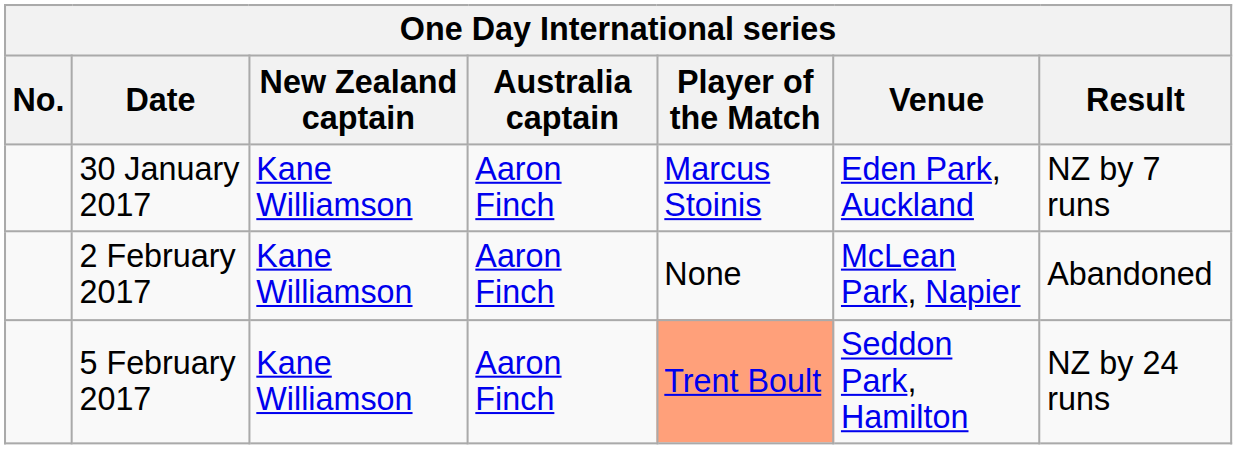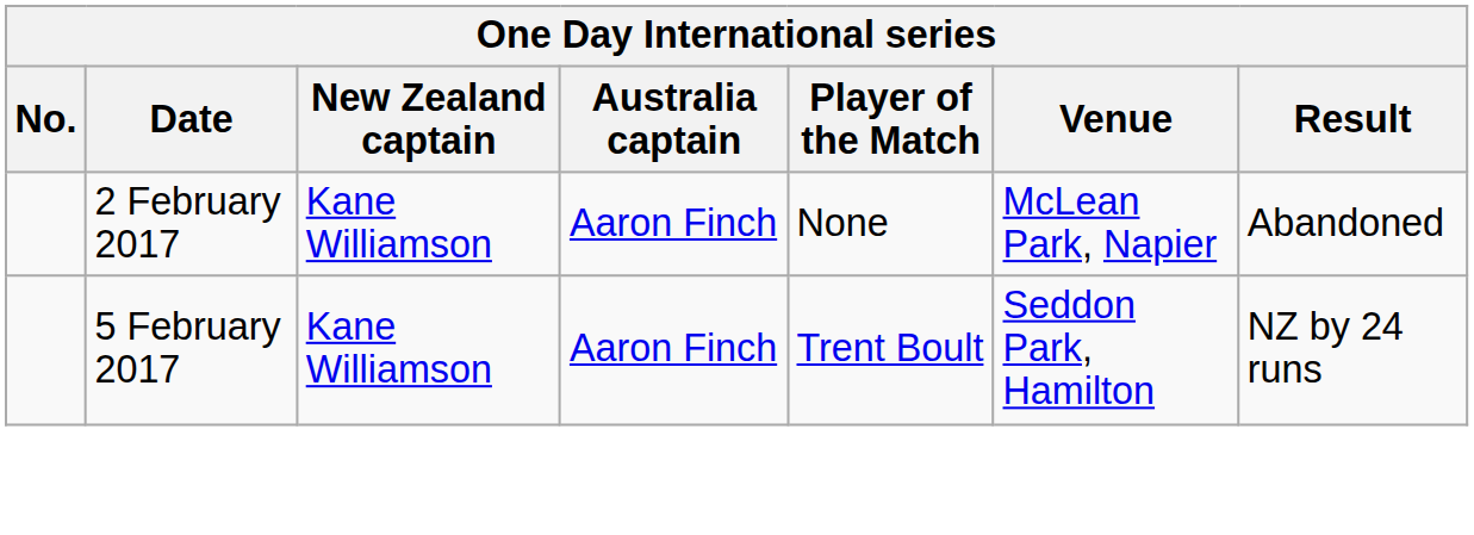- row: 30 January 2017 | Kane Williamson | Aaron Finch | Marcus Stoinis | Eden Park, Auckland | NZ by 7 runs
5 February 2017 | Player of the Match: lightsalmon background -> no background
